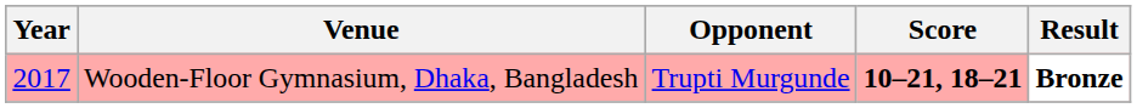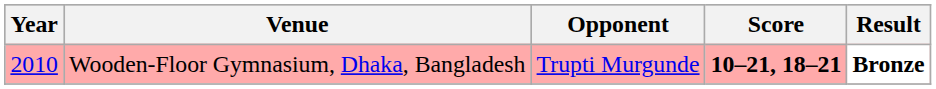Wooden-Floor Gymnasium, Dhaka, Bangladesh | Year: 2017 -> 2010
